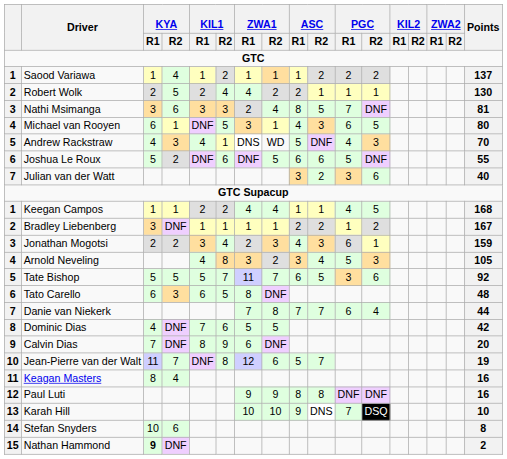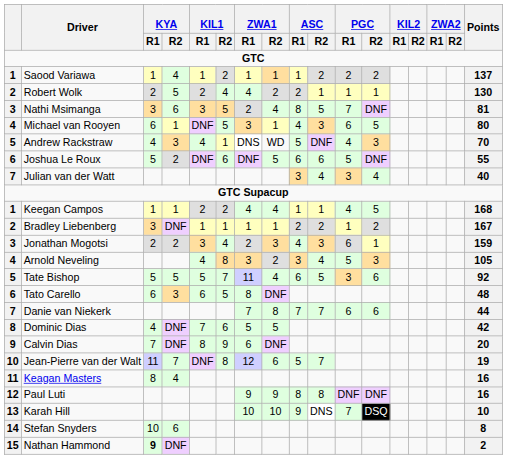Nathi Msimanga | KIL1 / R2: 3 -> 5
Julian van der Watt | ASC / R2: 2 -> 4
Julian van der Watt | PGC / R2: 6 -> 4
Tate Bishop | ZWA1 / R2: 7 -> 4
Danie van Niekerk | PGC / R2: 4 -> 6
